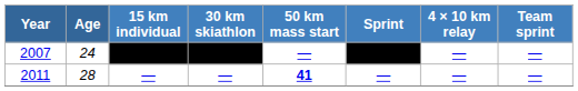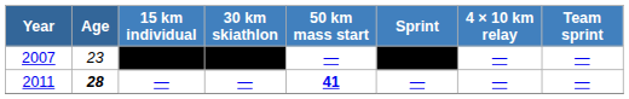2007 | Age: 24 -> 23
2011 | Age: normal -> bold
